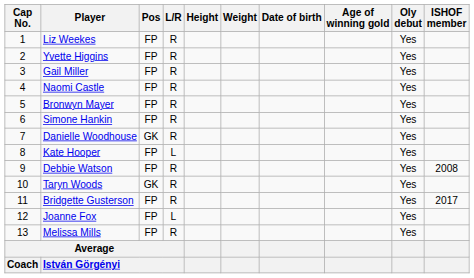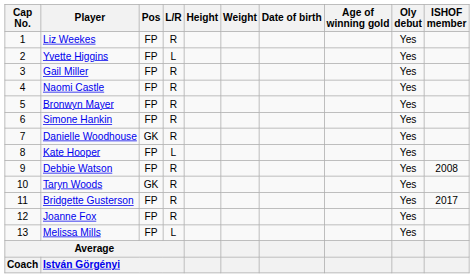Yvette Higgins | L/R: R -> L
Joanne Fox | L/R: L -> R
Melissa Mills | L/R: R -> L
